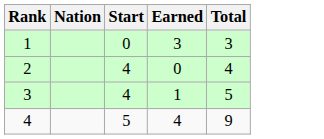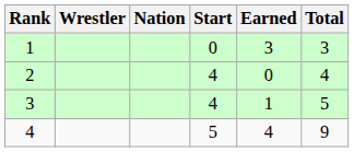+ column: Wrestler
